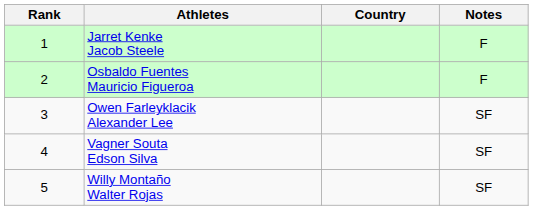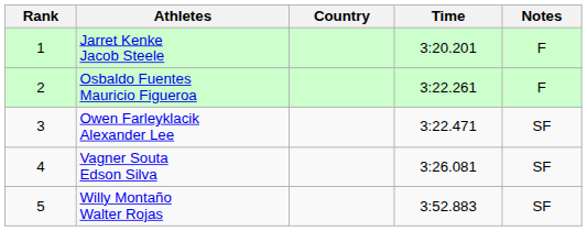+ column: Time | 3:20.201 | 3:22.261 | 3:22.471 | 3:26.081 | 3:52.883
